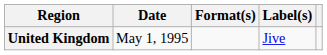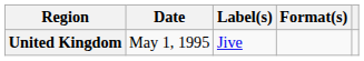columns swapped: Format(s) <-> Label(s)
